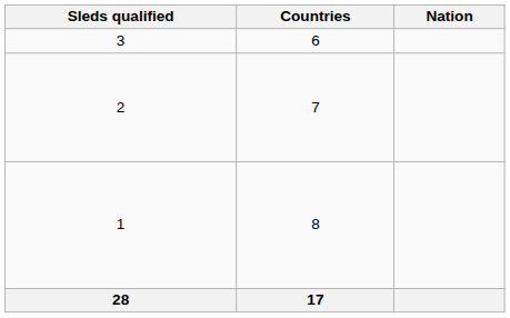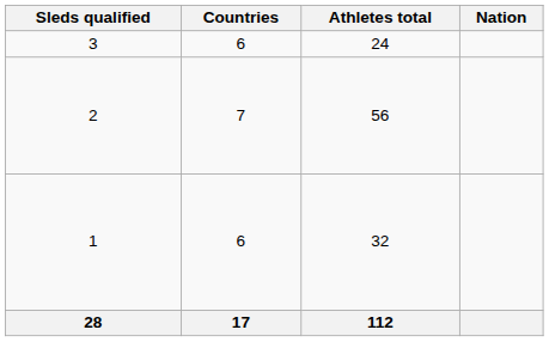+ column: Athletes total | 24 | 56 | 32 | 112
1 | Countries: 8 -> 6
